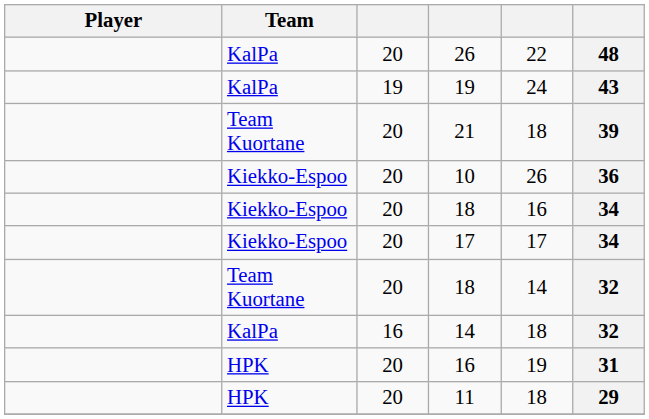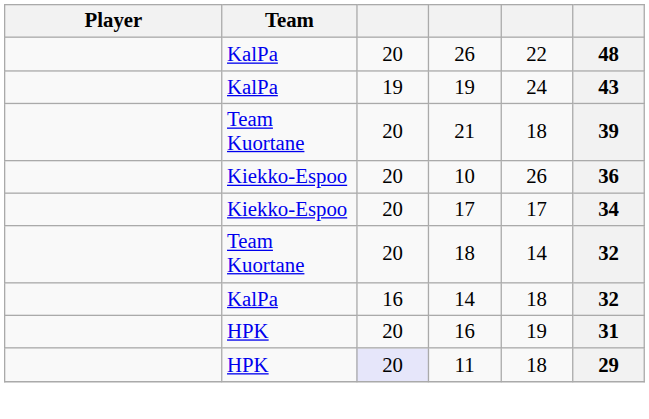- row: Kiekko-Espoo | 20 | 18 | 16 | 34
11 | column 3: no background -> lavender background
